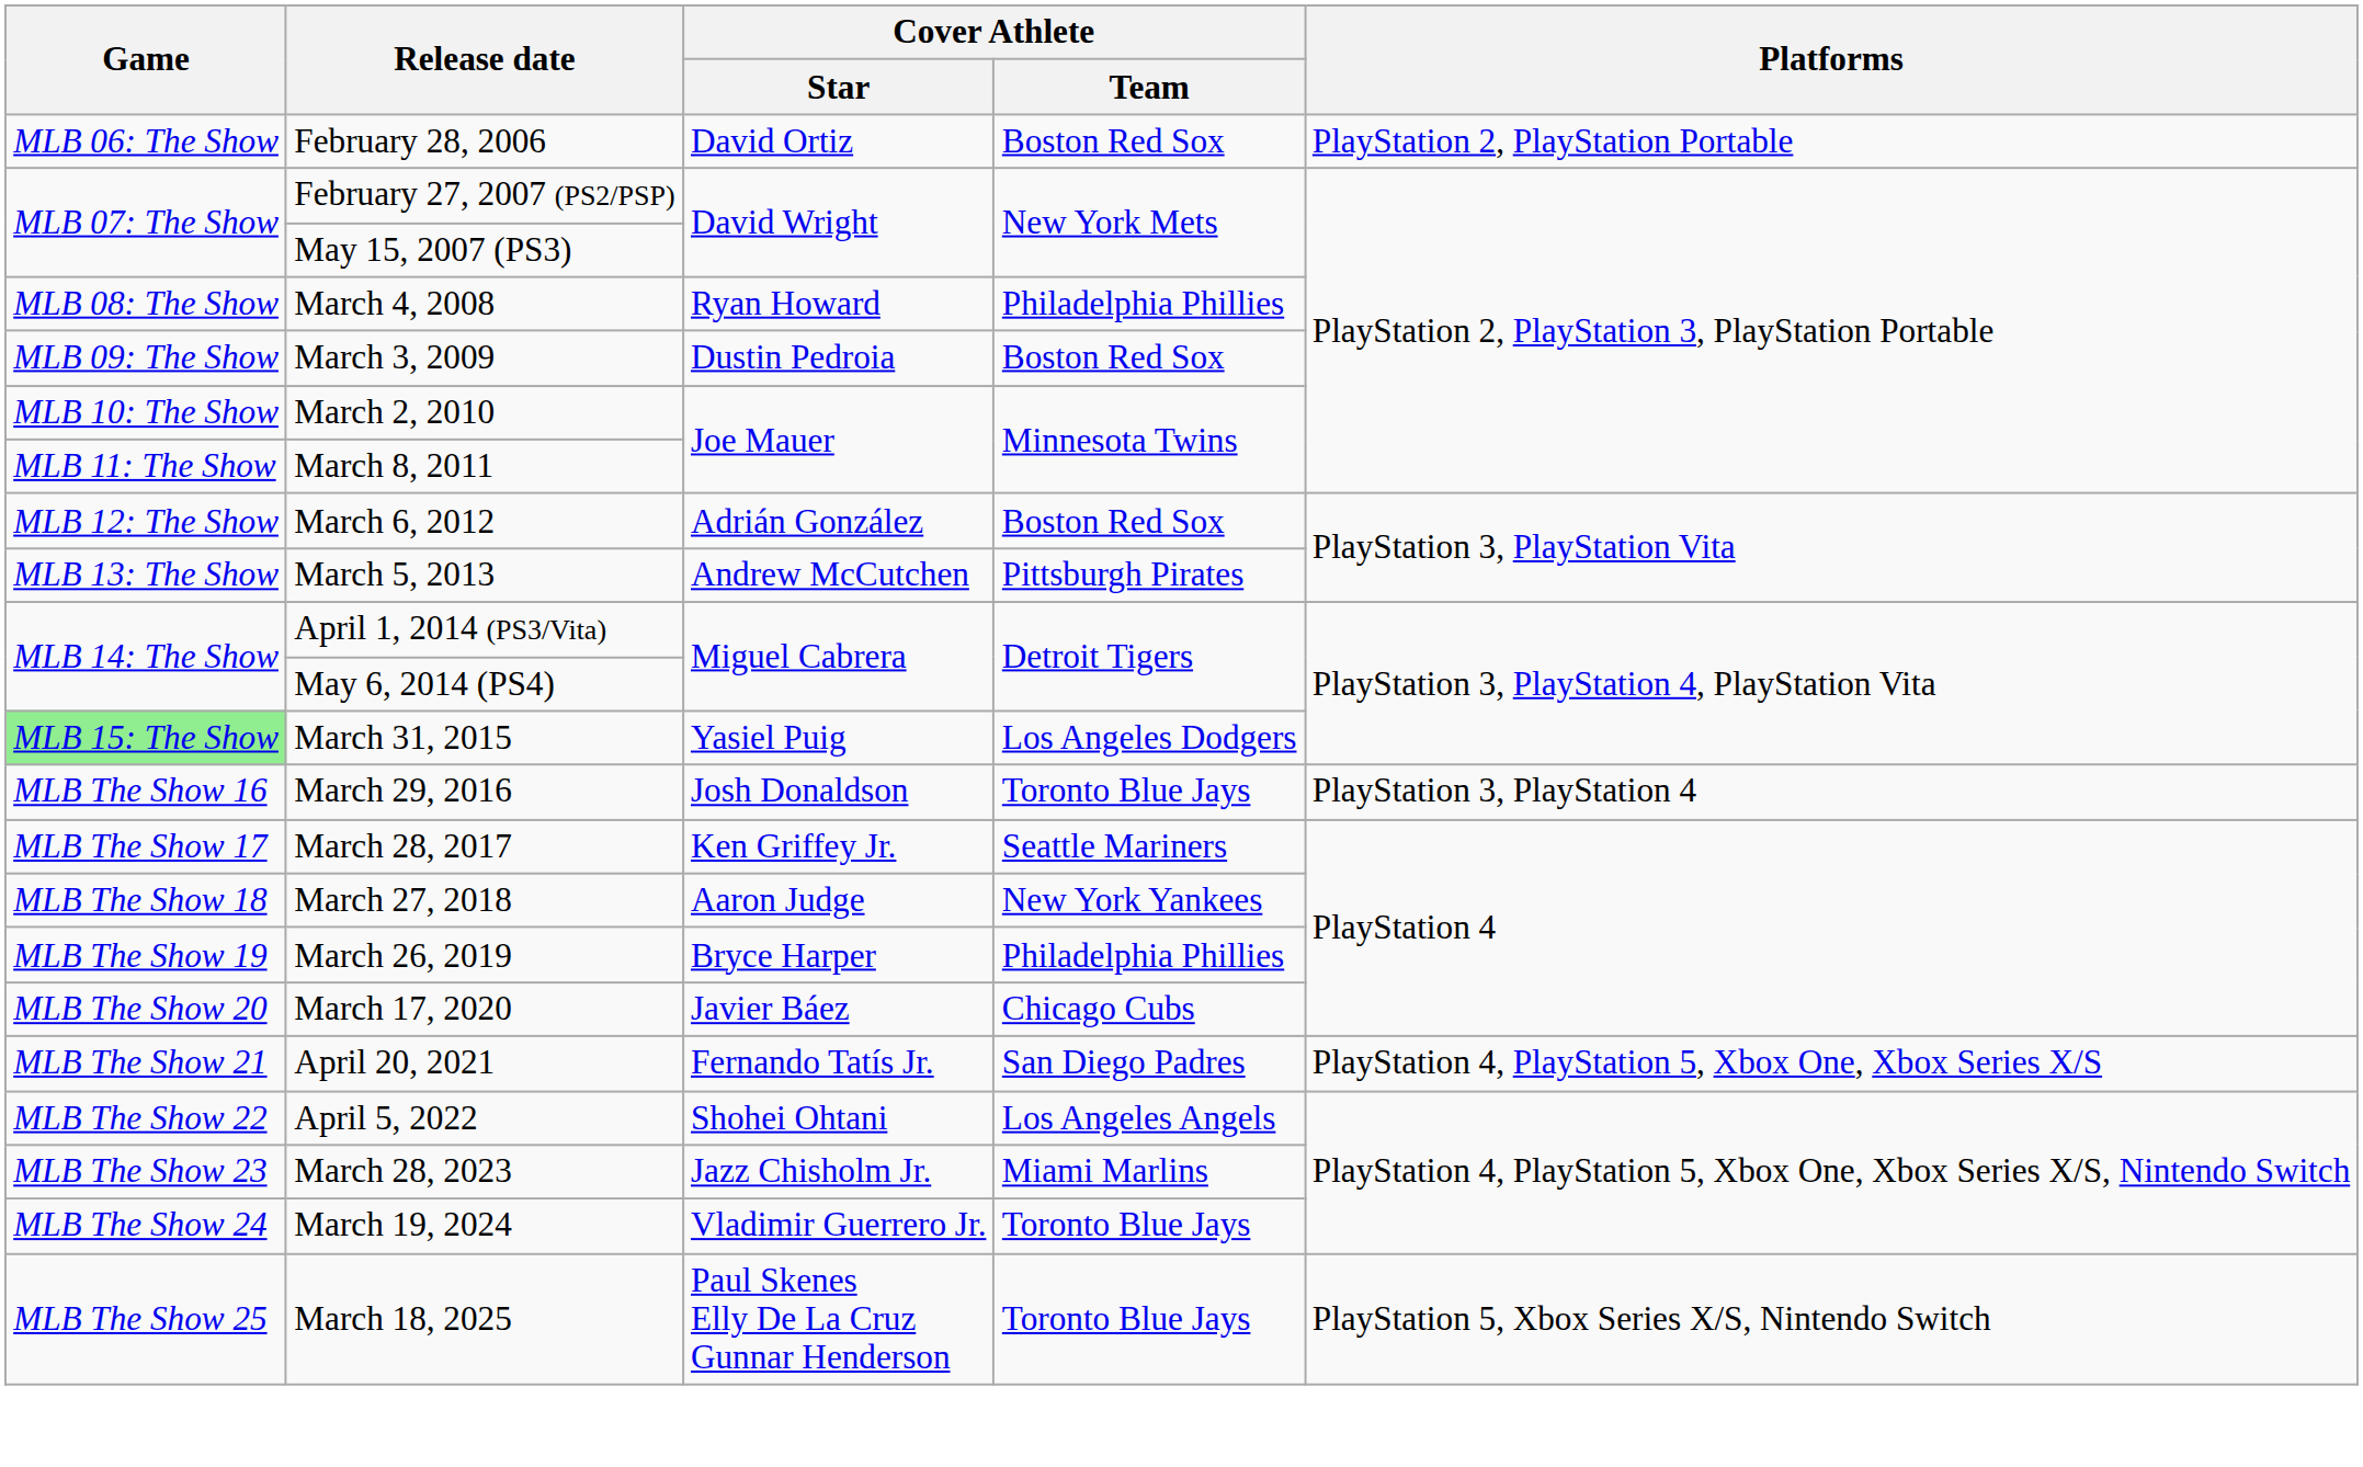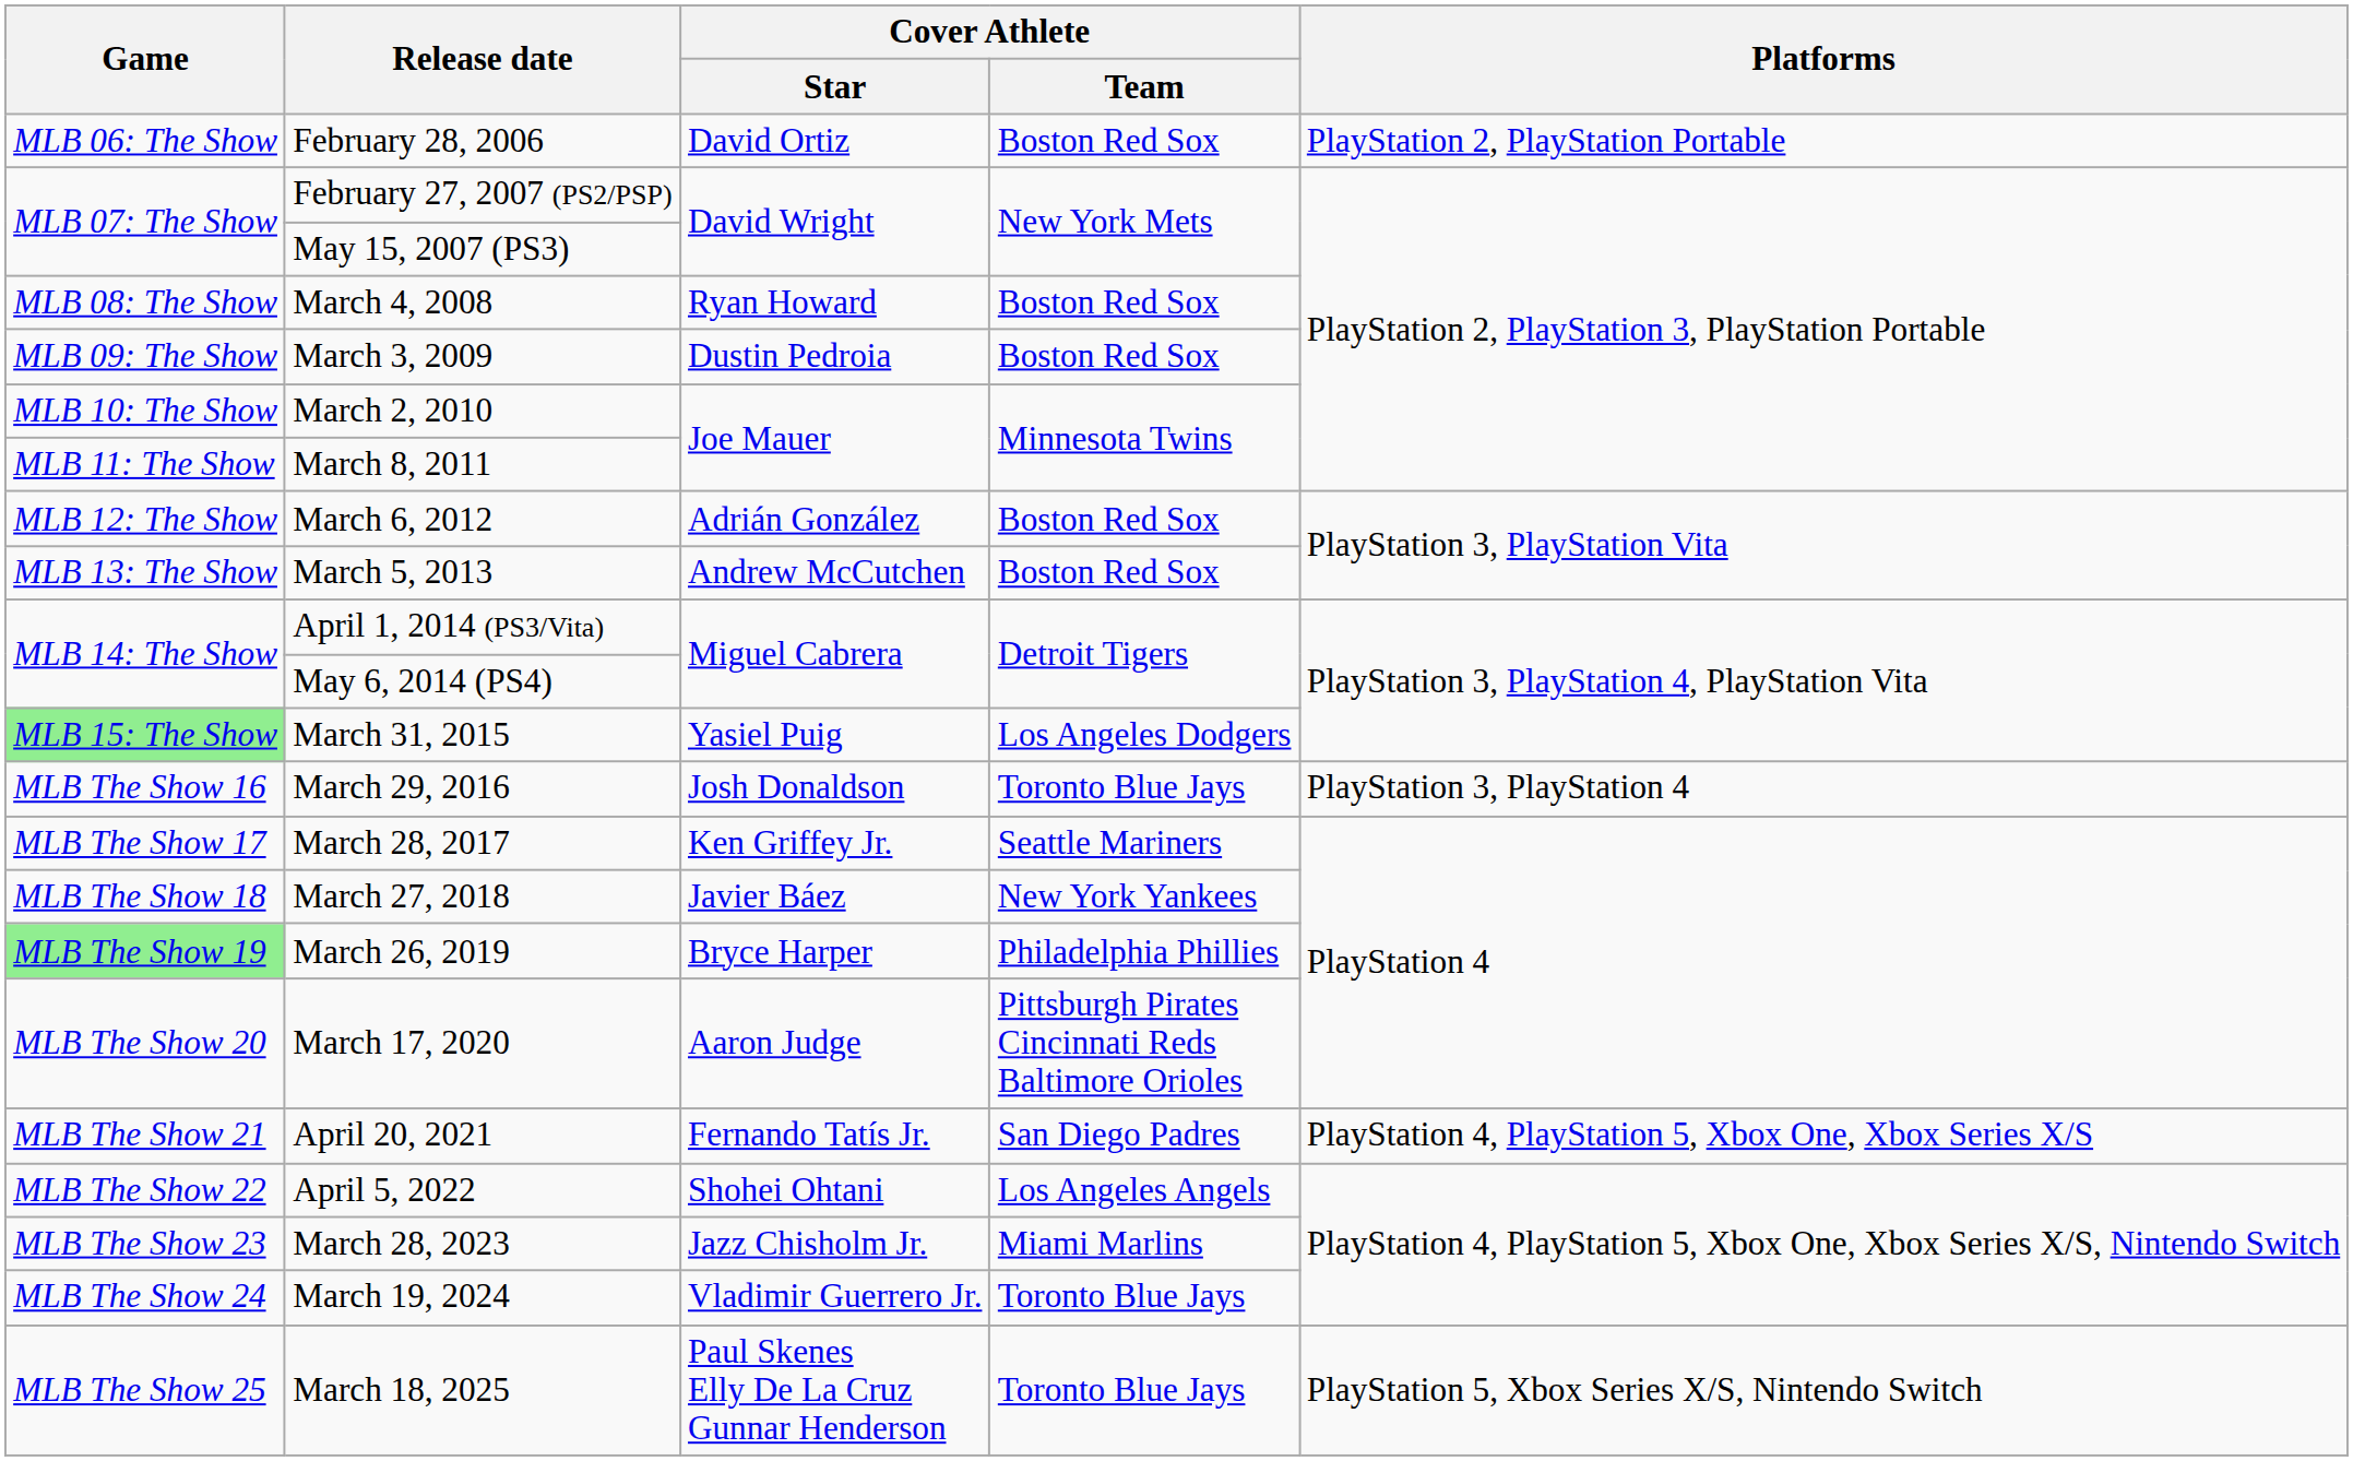March 4, 2008 | Cover Athlete / Team: Philadelphia Phillies -> Boston Red Sox
March 5, 2013 | Cover Athlete / Team: Pittsburgh Pirates -> Boston Red Sox
March 27, 2018 | Cover Athlete / Star: Aaron Judge -> Javier Báez
March 26, 2019 | Game: no background -> lightgreen background
March 17, 2020 | Cover Athlete / Star: Javier Báez -> Aaron Judge
March 17, 2020 | Cover Athlete / Team: Chicago Cubs -> Pittsburgh Pirates Cincinnati Reds Baltimore Orioles
